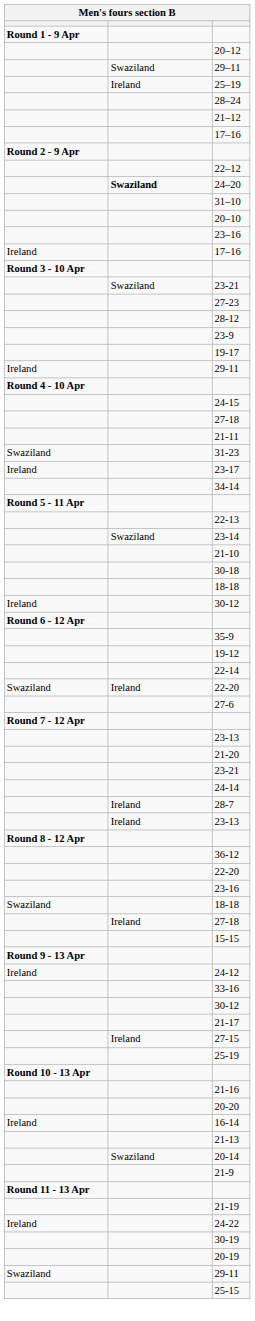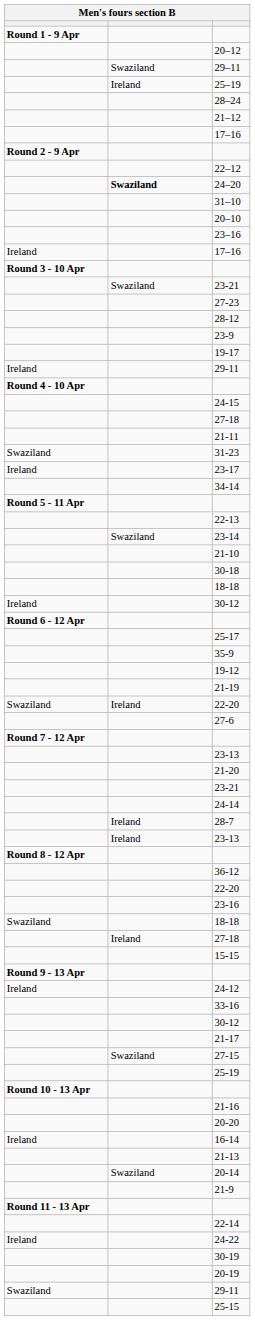+ row: 25-17
rows swapped: 21-19 <-> 22-14
27-15 | column 2: Ireland -> Swaziland
